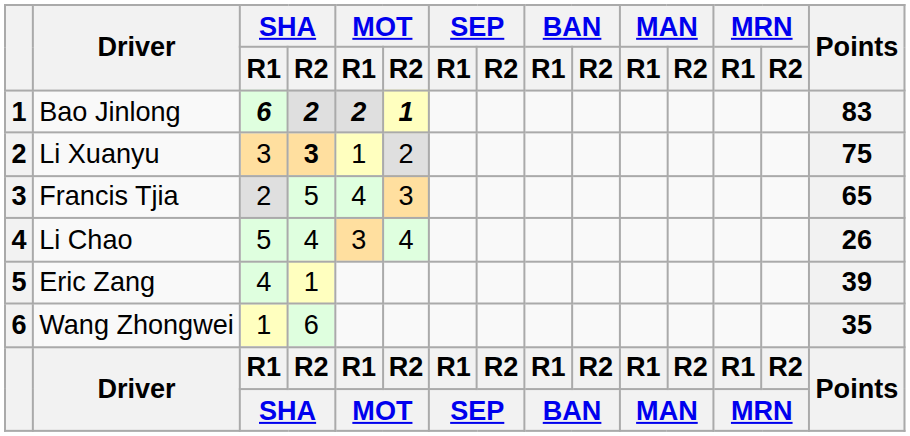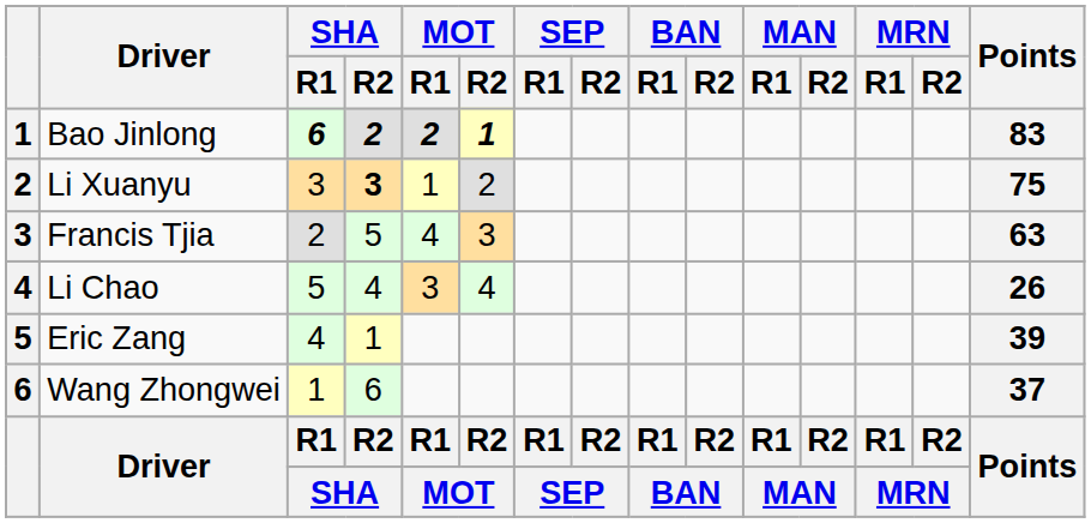Francis Tjia | Points: 65 -> 63
Wang Zhongwei | Points: 35 -> 37
